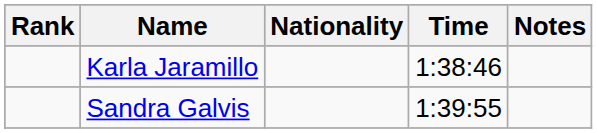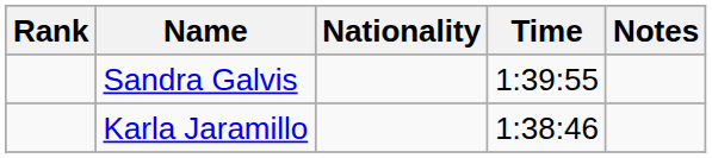rows swapped: Karla Jaramillo <-> Sandra Galvis
